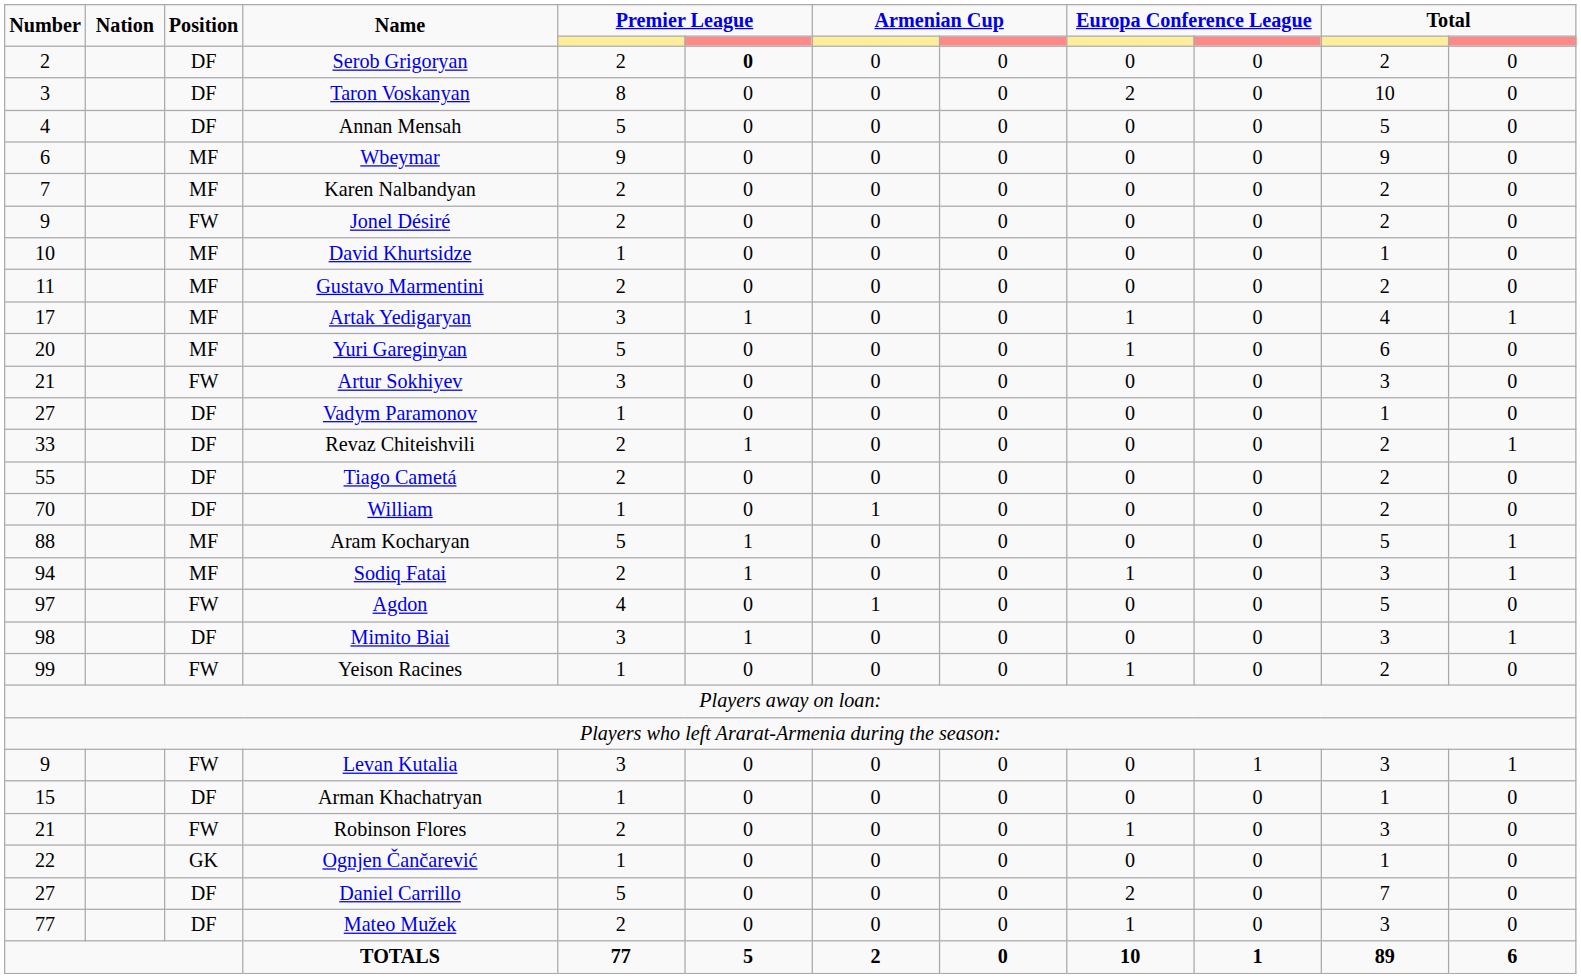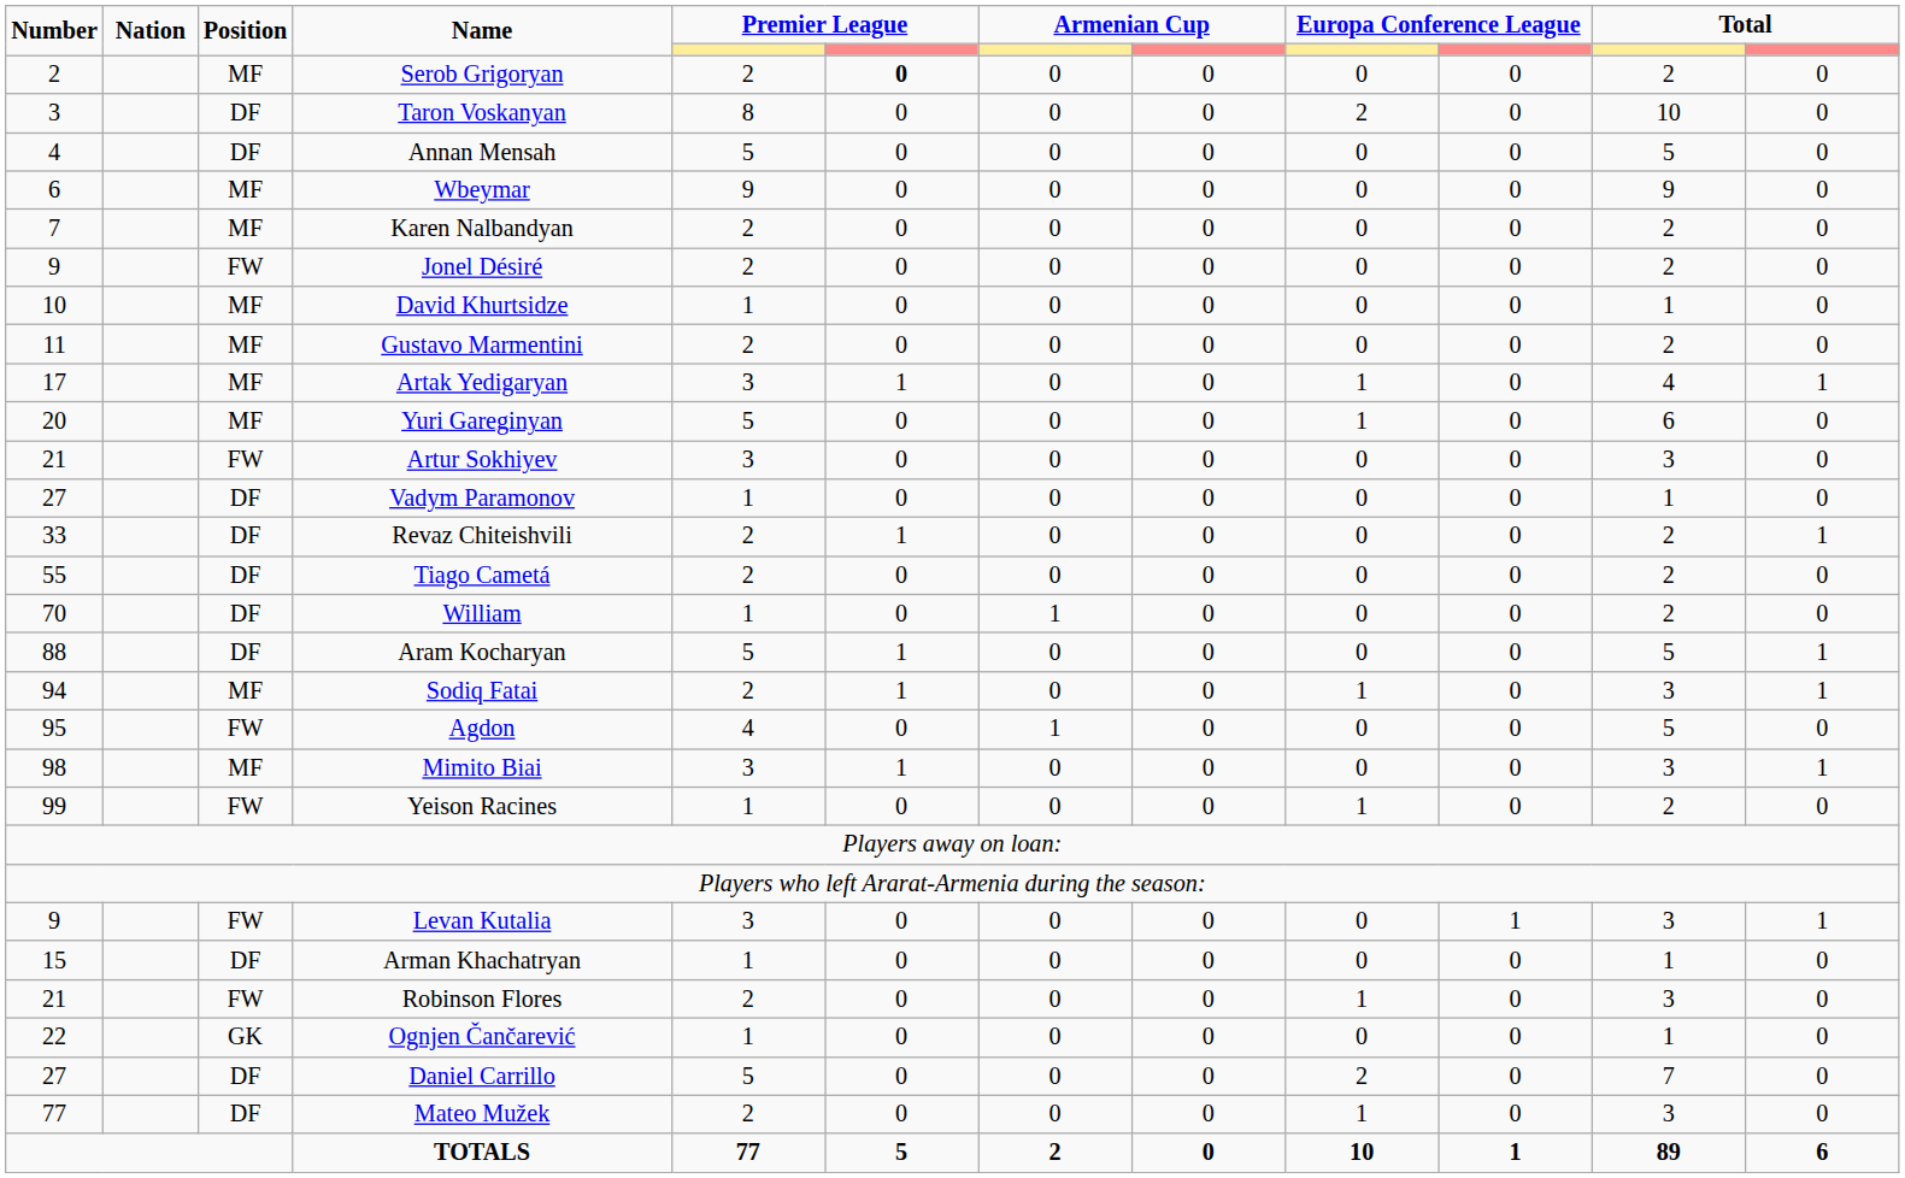Serob Grigoryan | Position: DF -> MF
Aram Kocharyan | Position: MF -> DF
Agdon | Number: 97 -> 95
Mimito Biai | Position: DF -> MF
